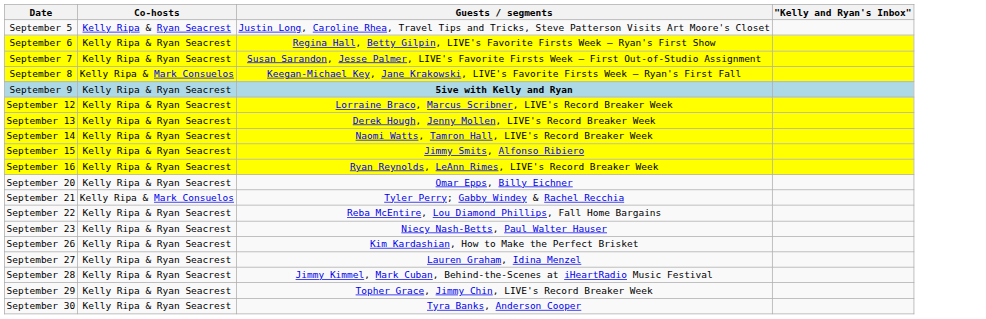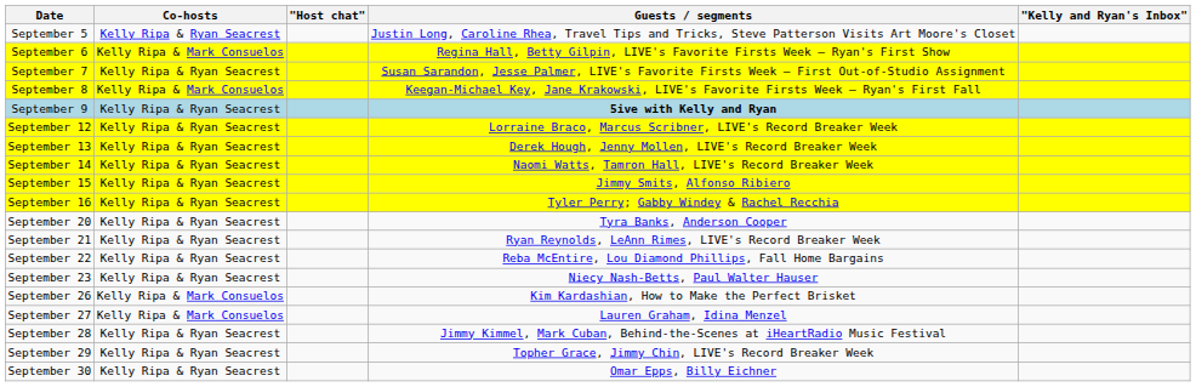+ column: "Host chat"
September 6 | Co-hosts: Kelly Ripa & Ryan Seacrest -> Kelly Ripa & Mark Consuelos
September 16 | Guests / segments: Ryan Reynolds, LeAnn Rimes, LIVE's Record Breaker Week -> Tyler Perry; Gabby Windey & Rachel Recchia
September 20 | Guests / segments: Omar Epps, Billy Eichner -> Tyra Banks, Anderson Cooper
September 21 | Co-hosts: Kelly Ripa & Mark Consuelos -> Kelly Ripa & Ryan Seacrest
September 21 | Guests / segments: Tyler Perry; Gabby Windey & Rachel Recchia -> Ryan Reynolds, LeAnn Rimes, LIVE's Record Breaker Week
September 26 | Co-hosts: Kelly Ripa & Ryan Seacrest -> Kelly Ripa & Mark Consuelos
September 27 | Co-hosts: Kelly Ripa & Ryan Seacrest -> Kelly Ripa & Mark Consuelos
September 30 | Guests / segments: Tyra Banks, Anderson Cooper -> Omar Epps, Billy Eichner
